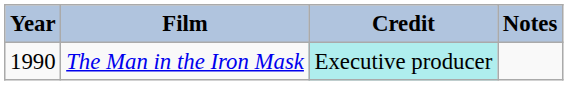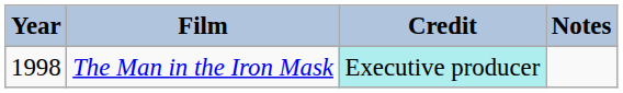The Man in the Iron Mask | Year: 1990 -> 1998
